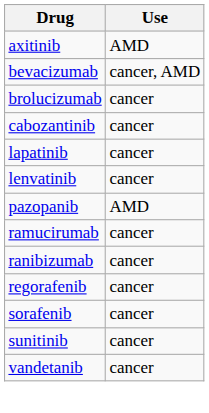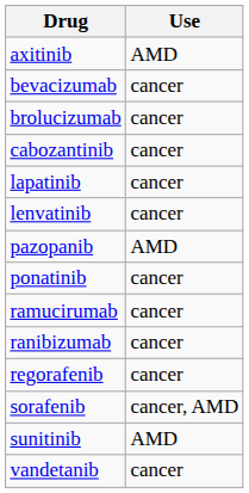bevacizumab | Use: cancer, AMD -> cancer
+ row: ponatinib | cancer
sorafenib | Use: cancer -> cancer, AMD
sunitinib | Use: cancer -> AMD
